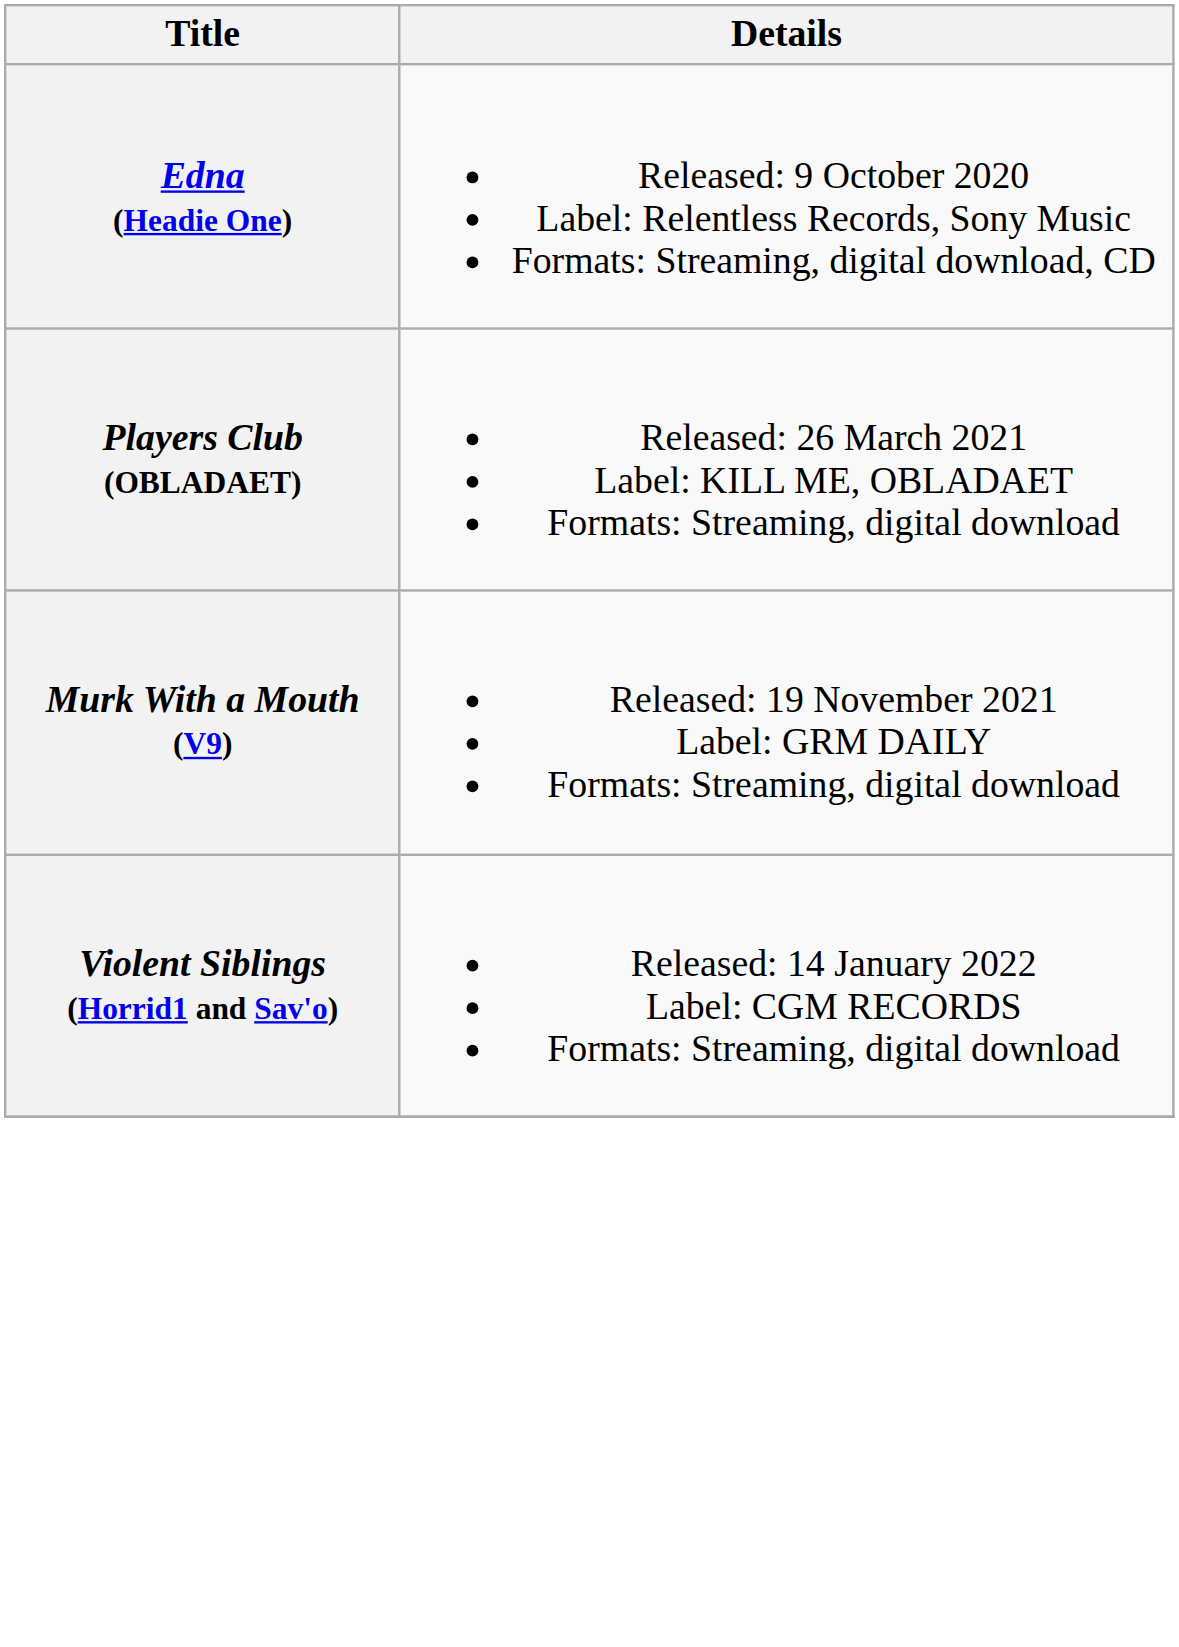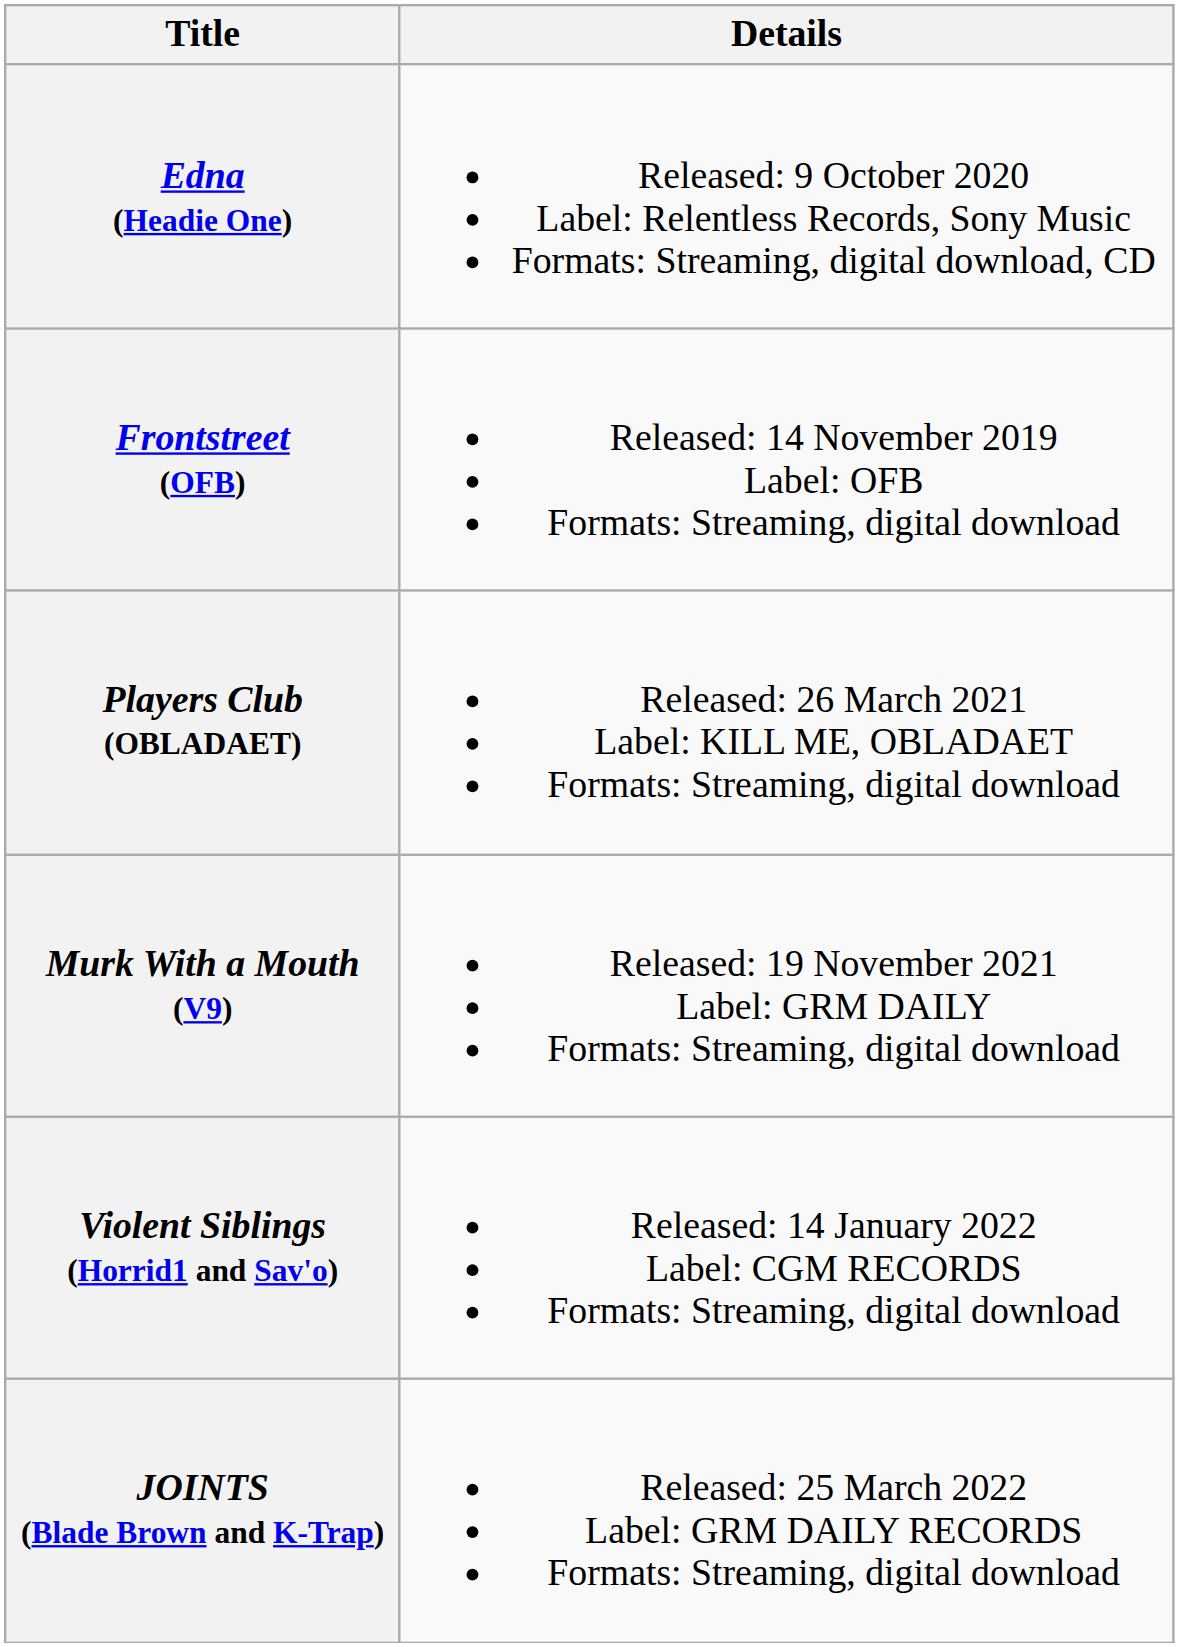+ row: Frontstreet (OFB) | Released: 14 November 2019 Label: OFB Formats: Streaming, digital download
+ row: JOINTS (Blade Brown and K-Trap) | Released: 25 March 2022 Label: GRM DAILY RECORDS Formats: Streaming, digital download
